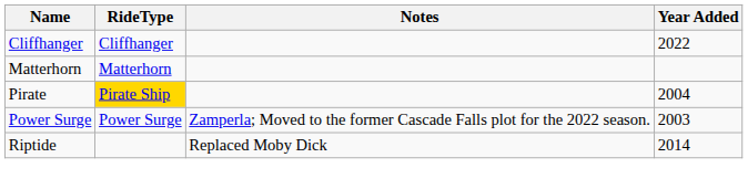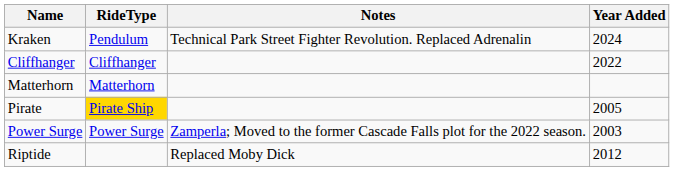+ row: Kraken | Pendulum | Technical Park Street Fighter Revolution. Replaced Adrenalin | 2024
Pirate | Year Added: 2004 -> 2005
Riptide | Year Added: 2014 -> 2012
